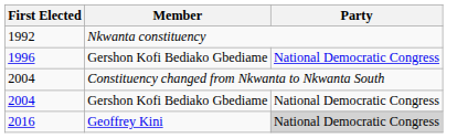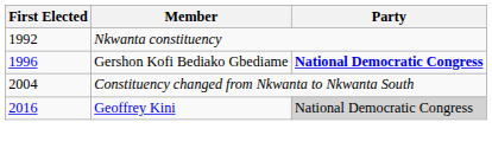1996 | Party: normal -> bold
- row: 2004 | Gershon Kofi Bediako Gbediame | National Democratic Congress
